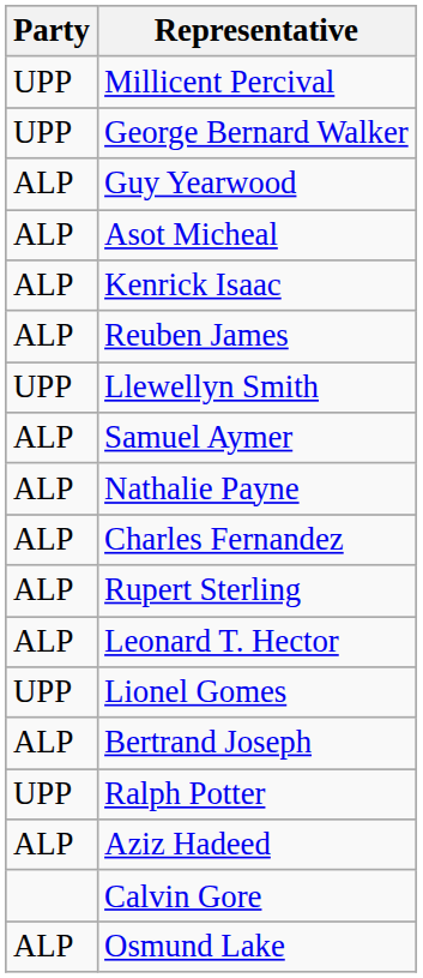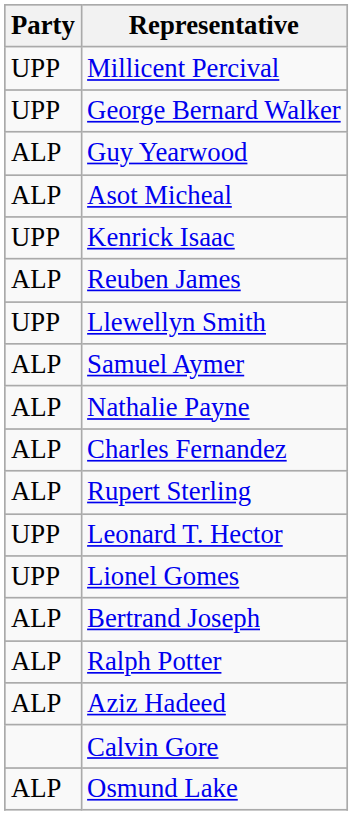Kenrick Isaac | Party: ALP -> UPP
Leonard T. Hector | Party: ALP -> UPP
Ralph Potter | Party: UPP -> ALP
